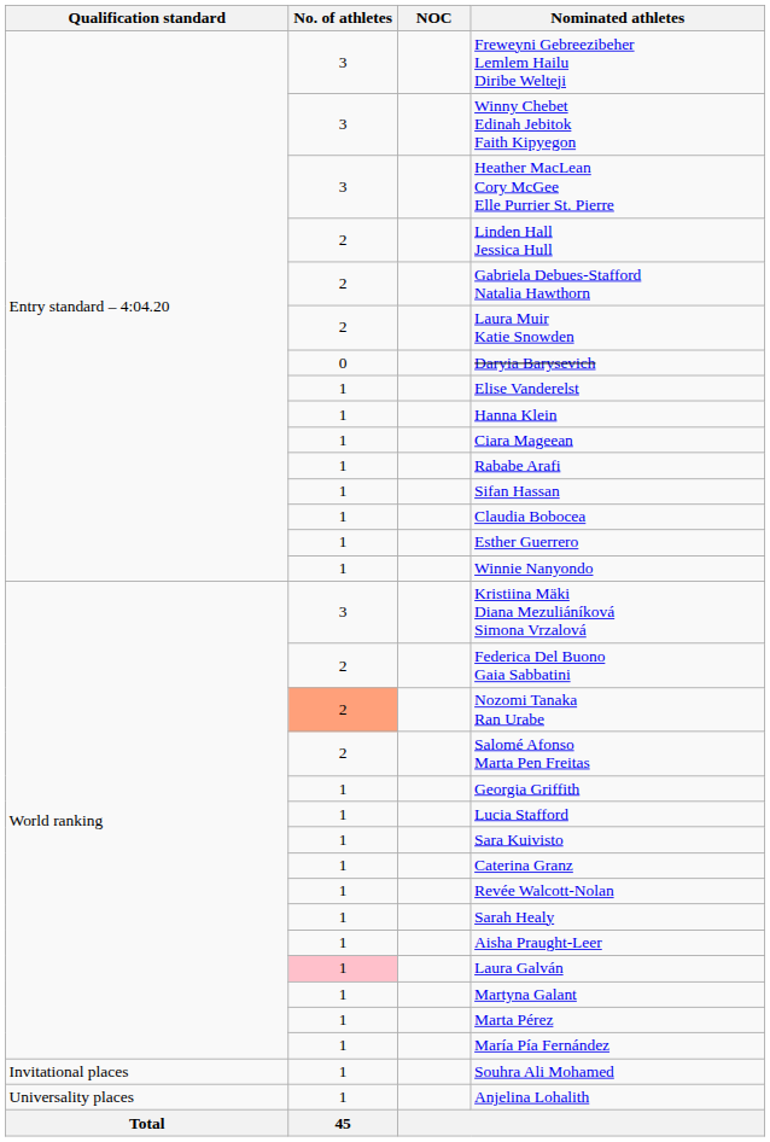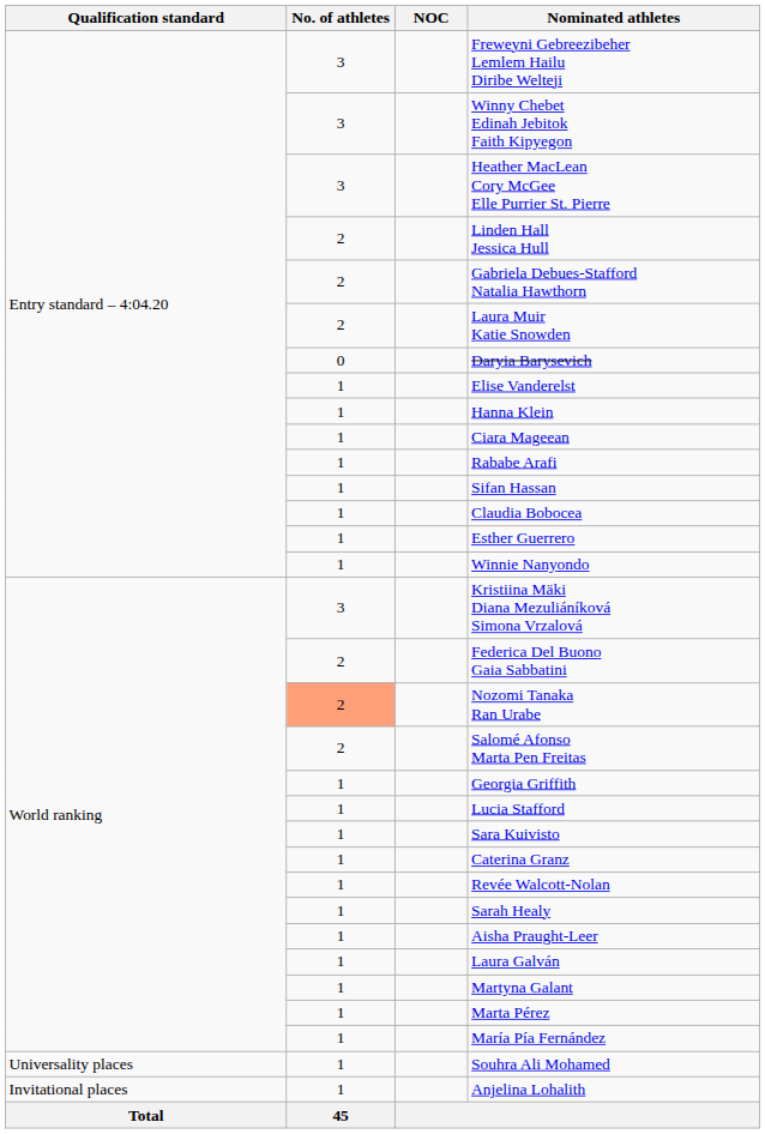Laura Galván | No. of athletes: pink background -> no background
Souhra Ali Mohamed | Qualification standard: Invitational places -> Universality places
Anjelina Lohalith | Qualification standard: Universality places -> Invitational places
